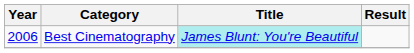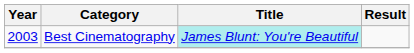Best Cinematography | Year: 2006 -> 2003
